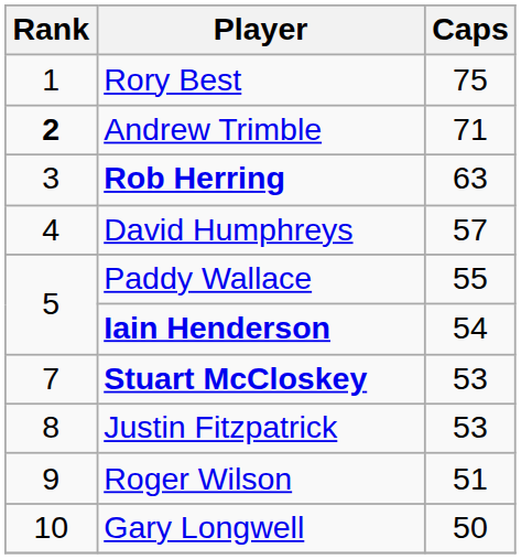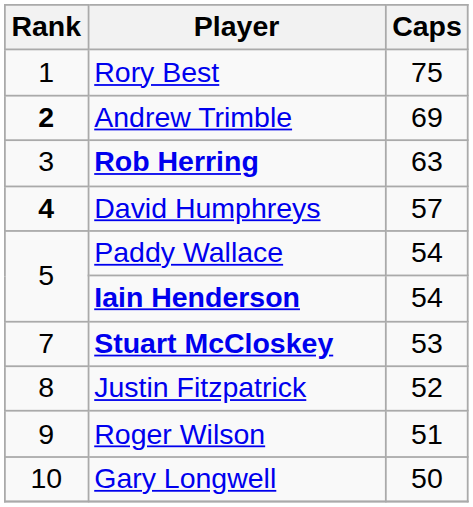Andrew Trimble | Caps: 71 -> 69
David Humphreys | Rank: normal -> bold
Paddy Wallace | Caps: 55 -> 54
Justin Fitzpatrick | Caps: 53 -> 52
